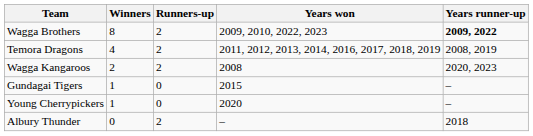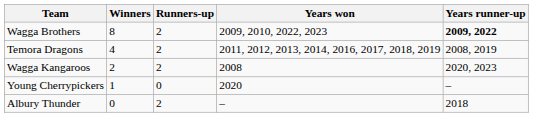- row: Gundagai Tigers | 1 | 0 | 2015 | –
